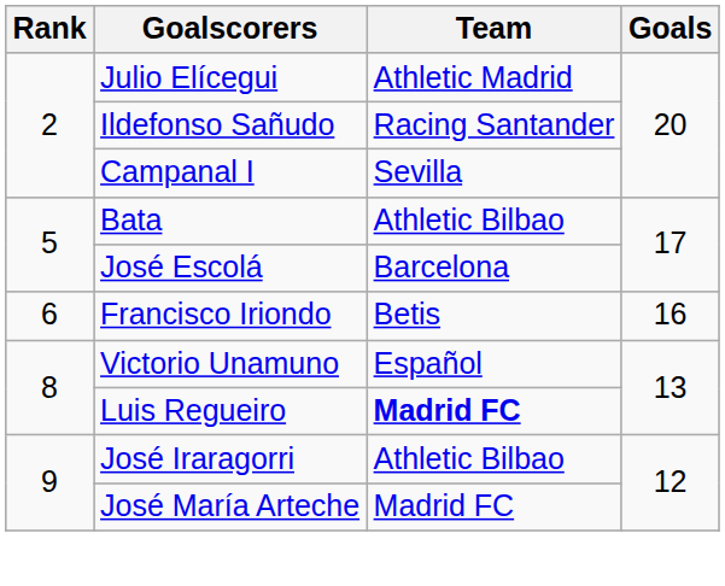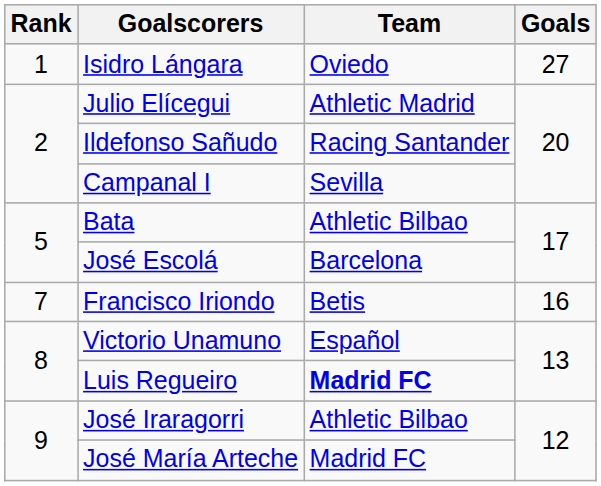+ row: 1 | Isidro Lángara | Oviedo | 27
Francisco Iriondo | Rank: 6 -> 7
